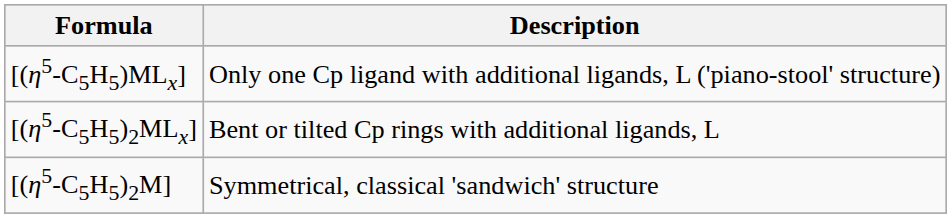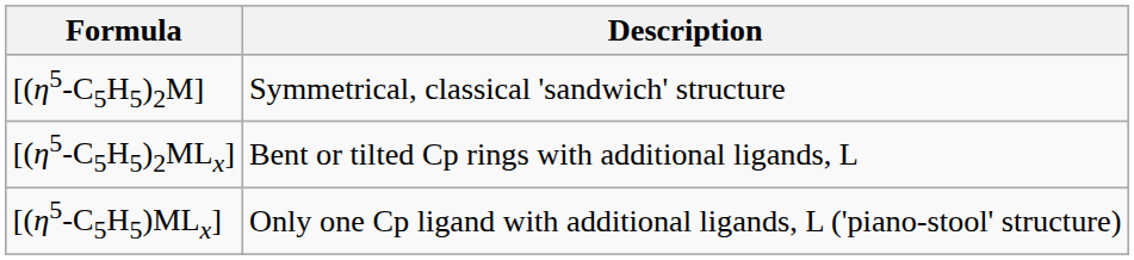rows swapped: [(η5-C5H5)2M] <-> [(η5-C5H5)MLx]
